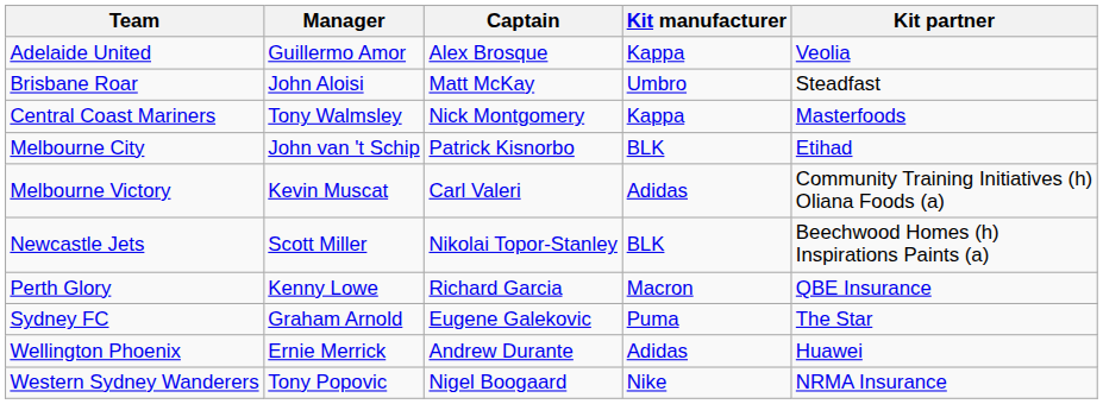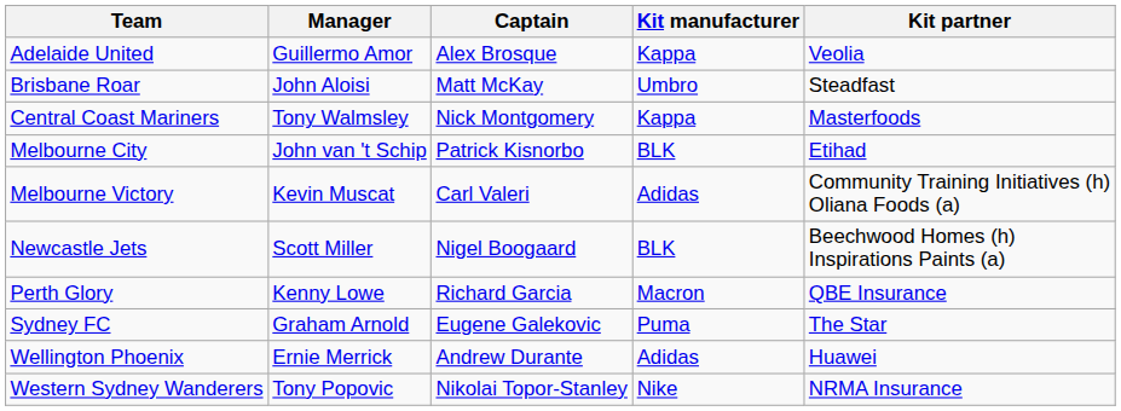Newcastle Jets | Captain: Nikolai Topor-Stanley -> Nigel Boogaard
Western Sydney Wanderers | Captain: Nigel Boogaard -> Nikolai Topor-Stanley
